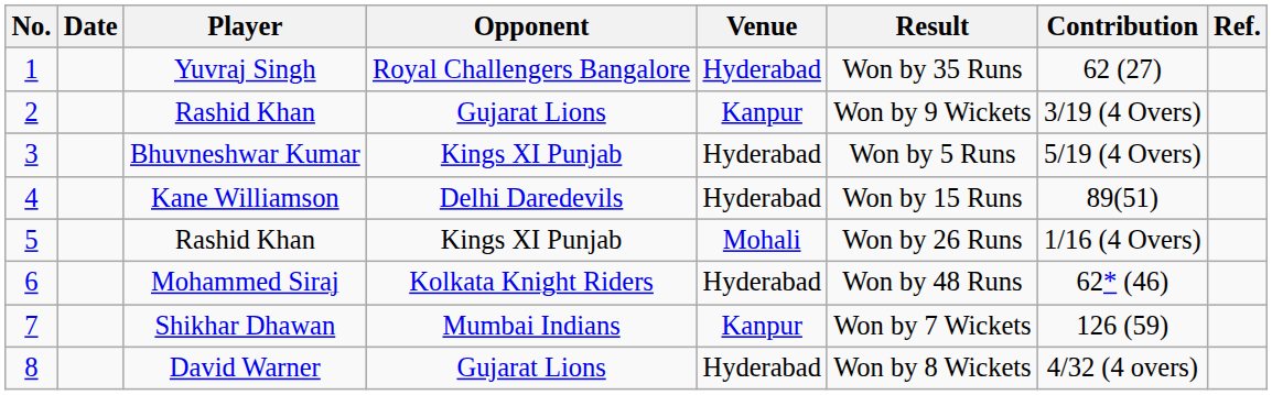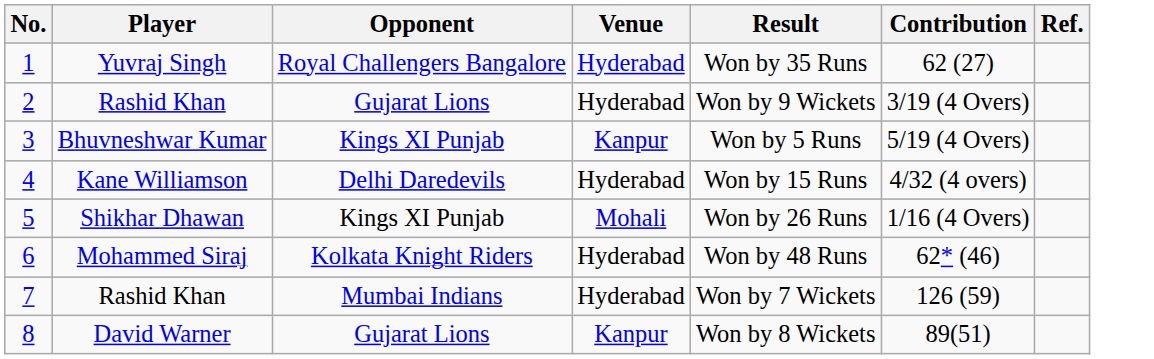- column: Date
2 | Venue: Kanpur -> Hyderabad
3 | Venue: Hyderabad -> Kanpur
4 | Contribution: 89(51) -> 4/32 (4 overs)
5 | Player: Rashid Khan -> Shikhar Dhawan
7 | Player: Shikhar Dhawan -> Rashid Khan
7 | Venue: Kanpur -> Hyderabad
8 | Venue: Hyderabad -> Kanpur
8 | Contribution: 4/32 (4 overs) -> 89(51)
